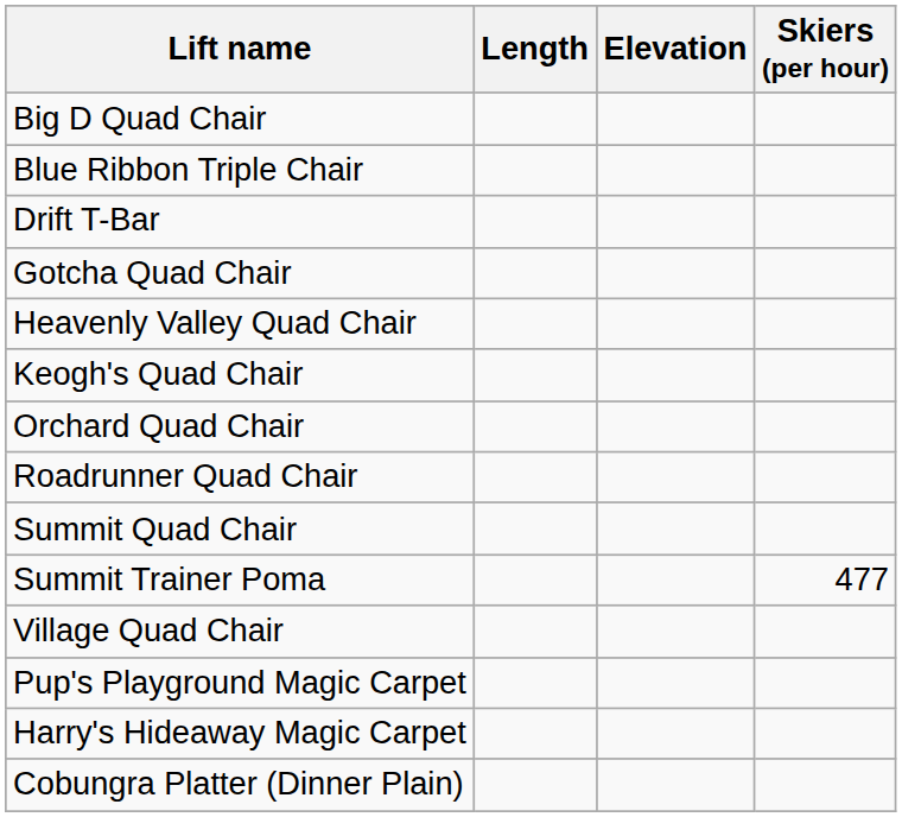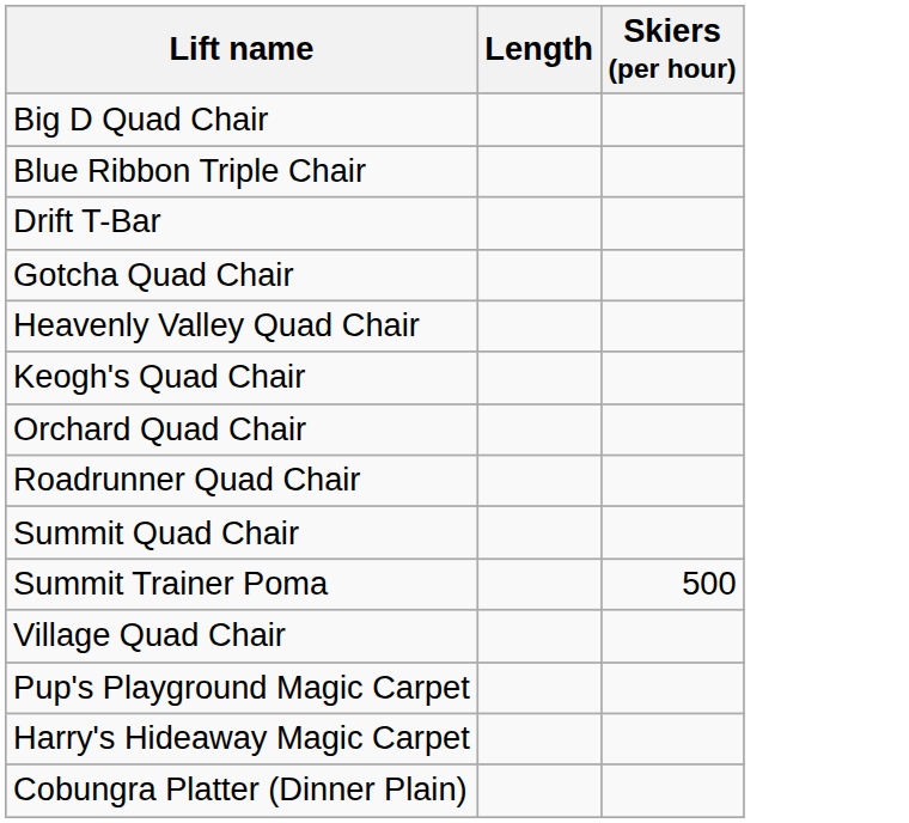- column: Elevation
Summit Trainer Poma | Skiers (per hour): 477 -> 500
